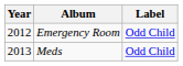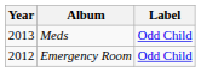rows swapped: Emergency Room <-> Meds
